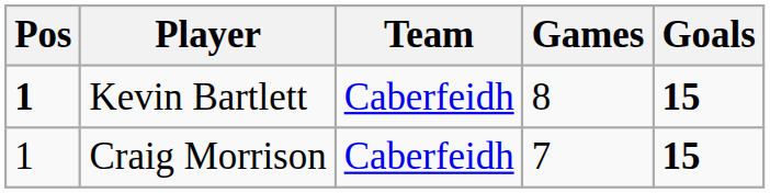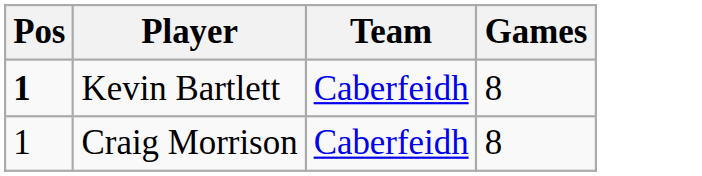- column: Goals | 15 | 15
Craig Morrison | Games: 7 -> 8
